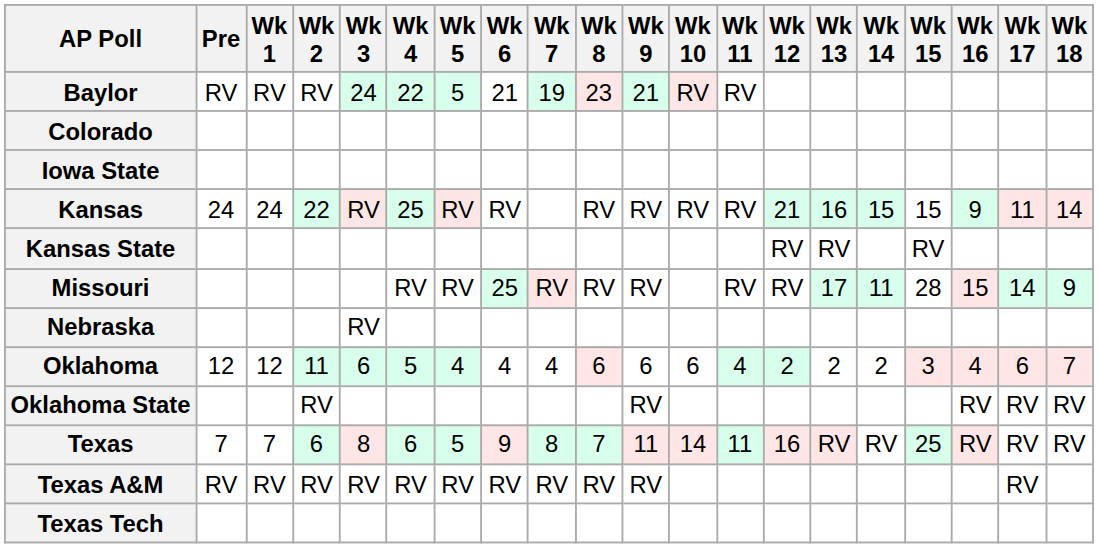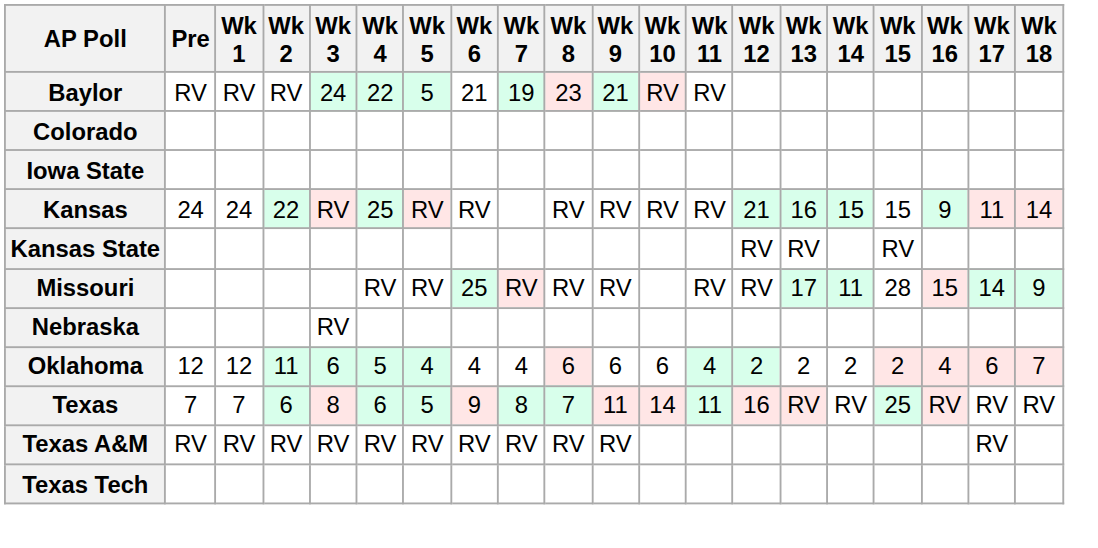Oklahoma | Wk 15: 3 -> 2
- row: Oklahoma State | RV | RV | RV | RV | RV
